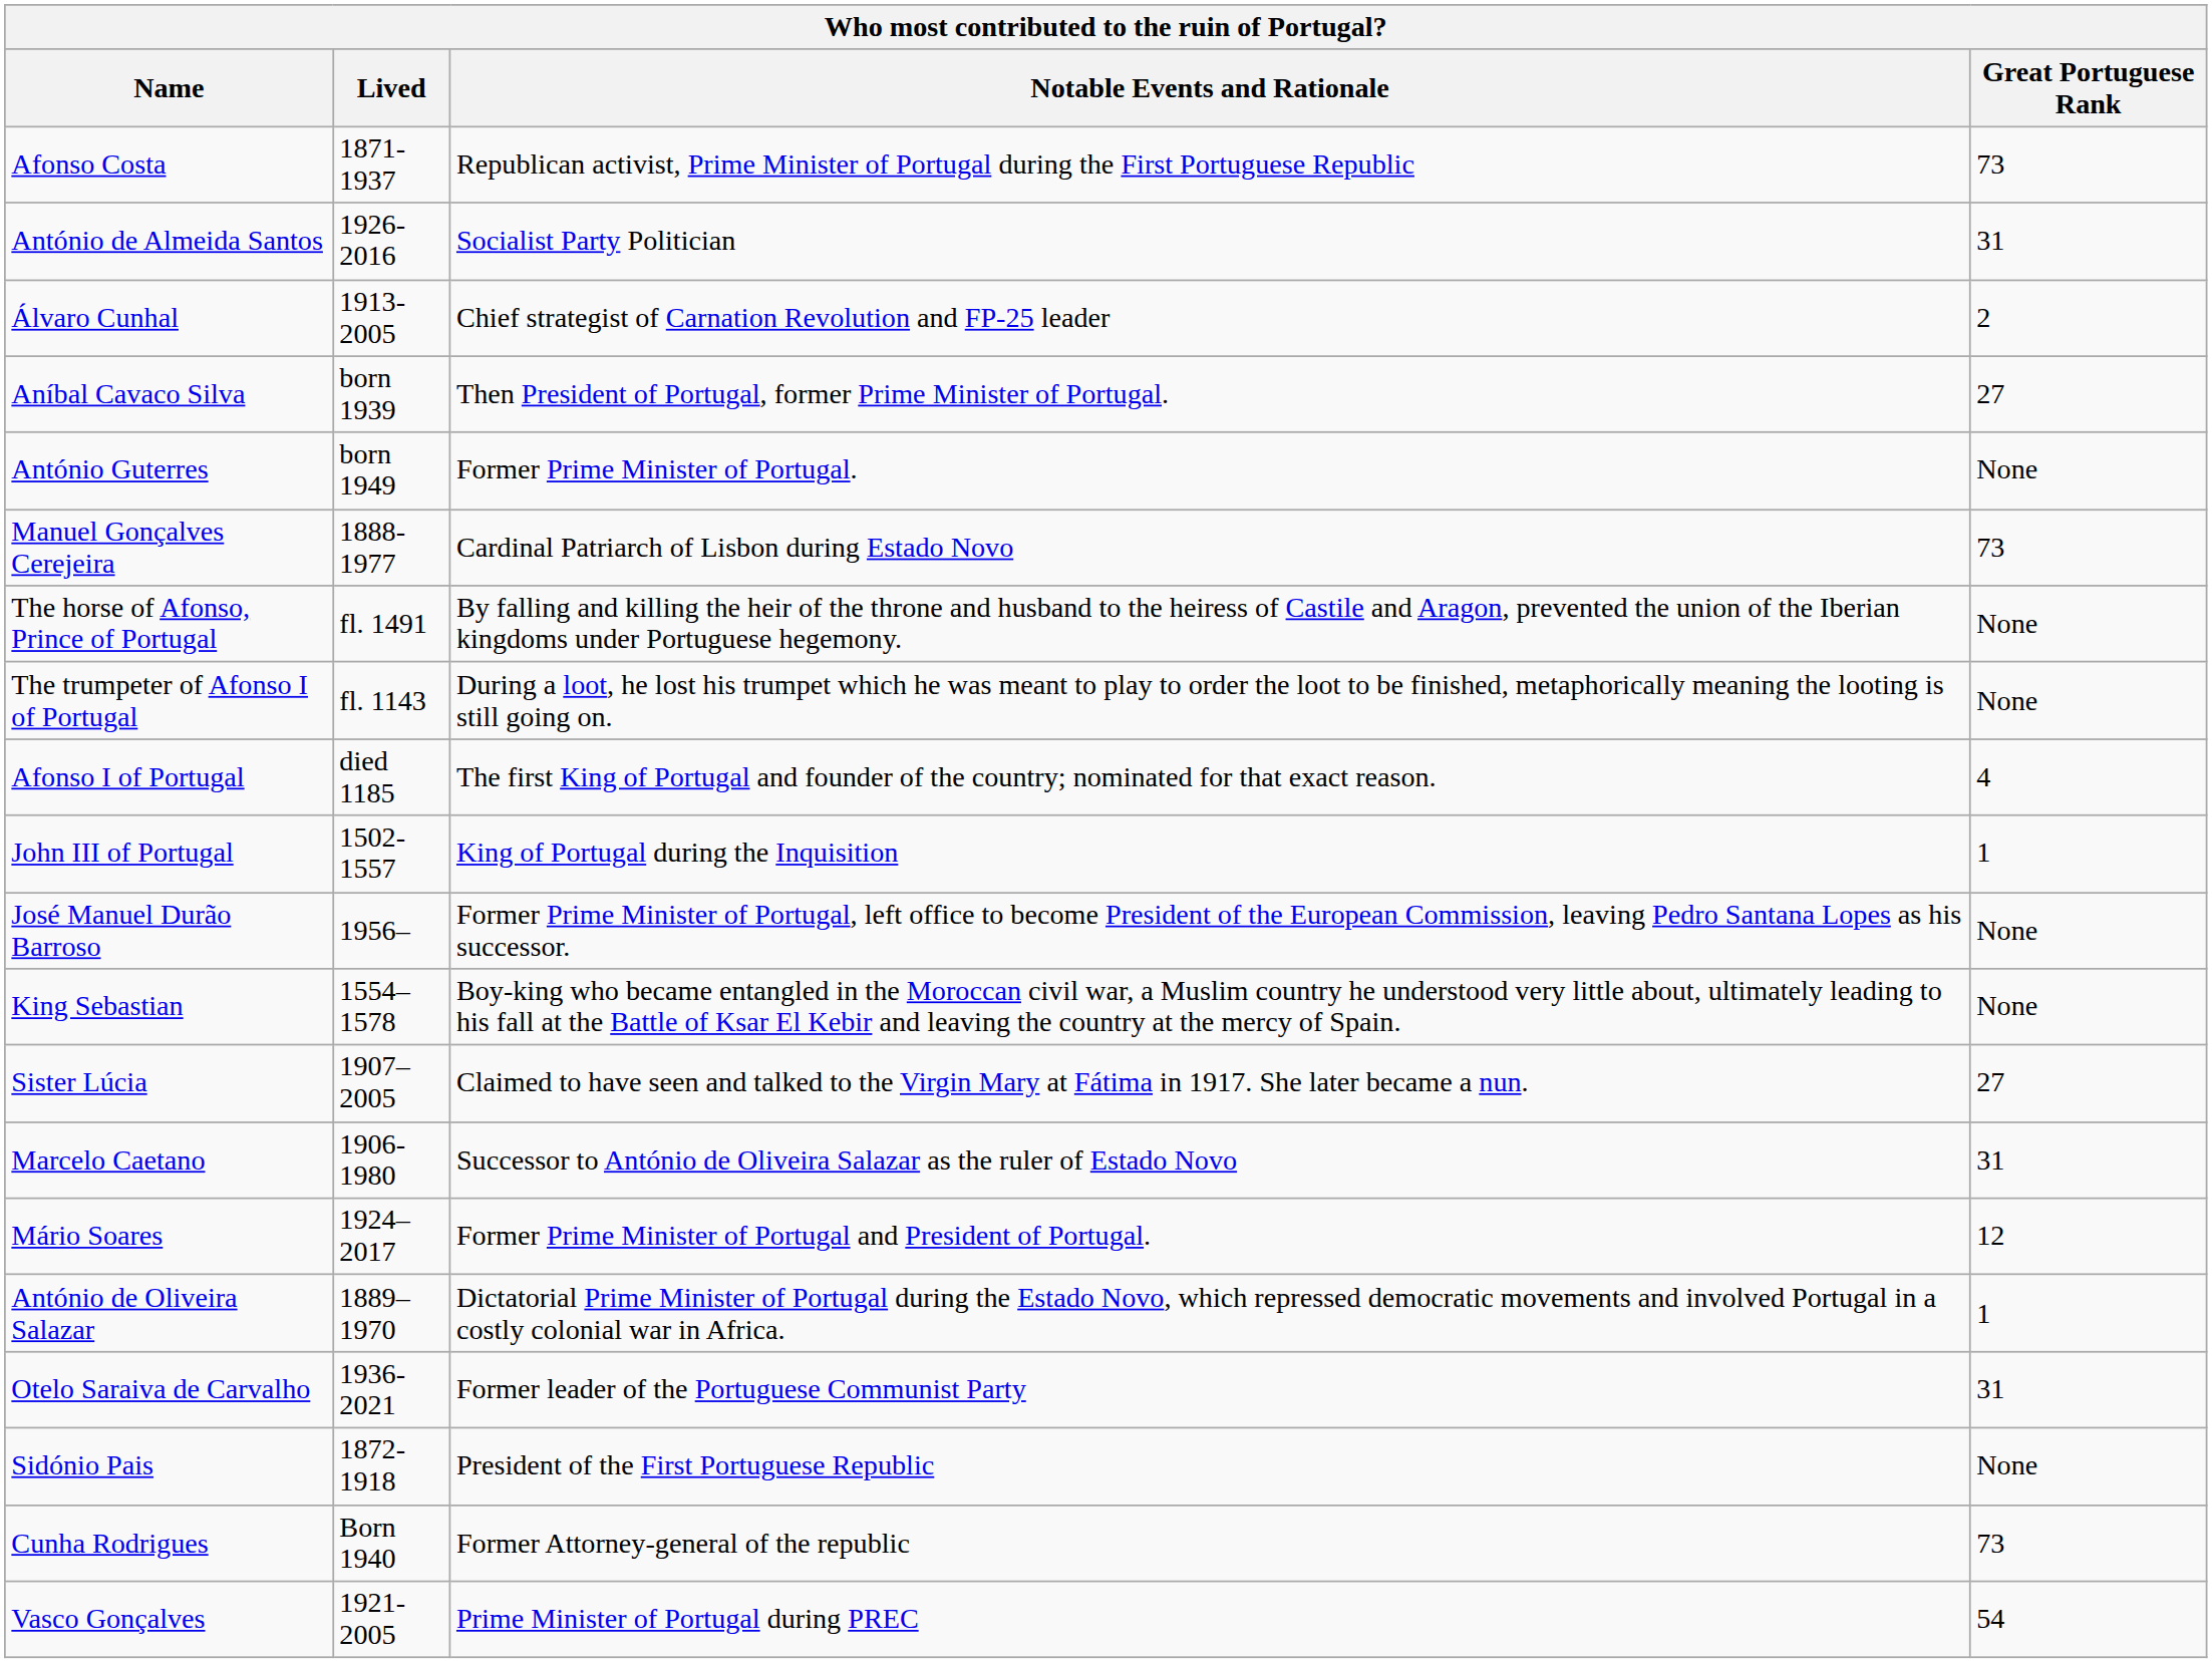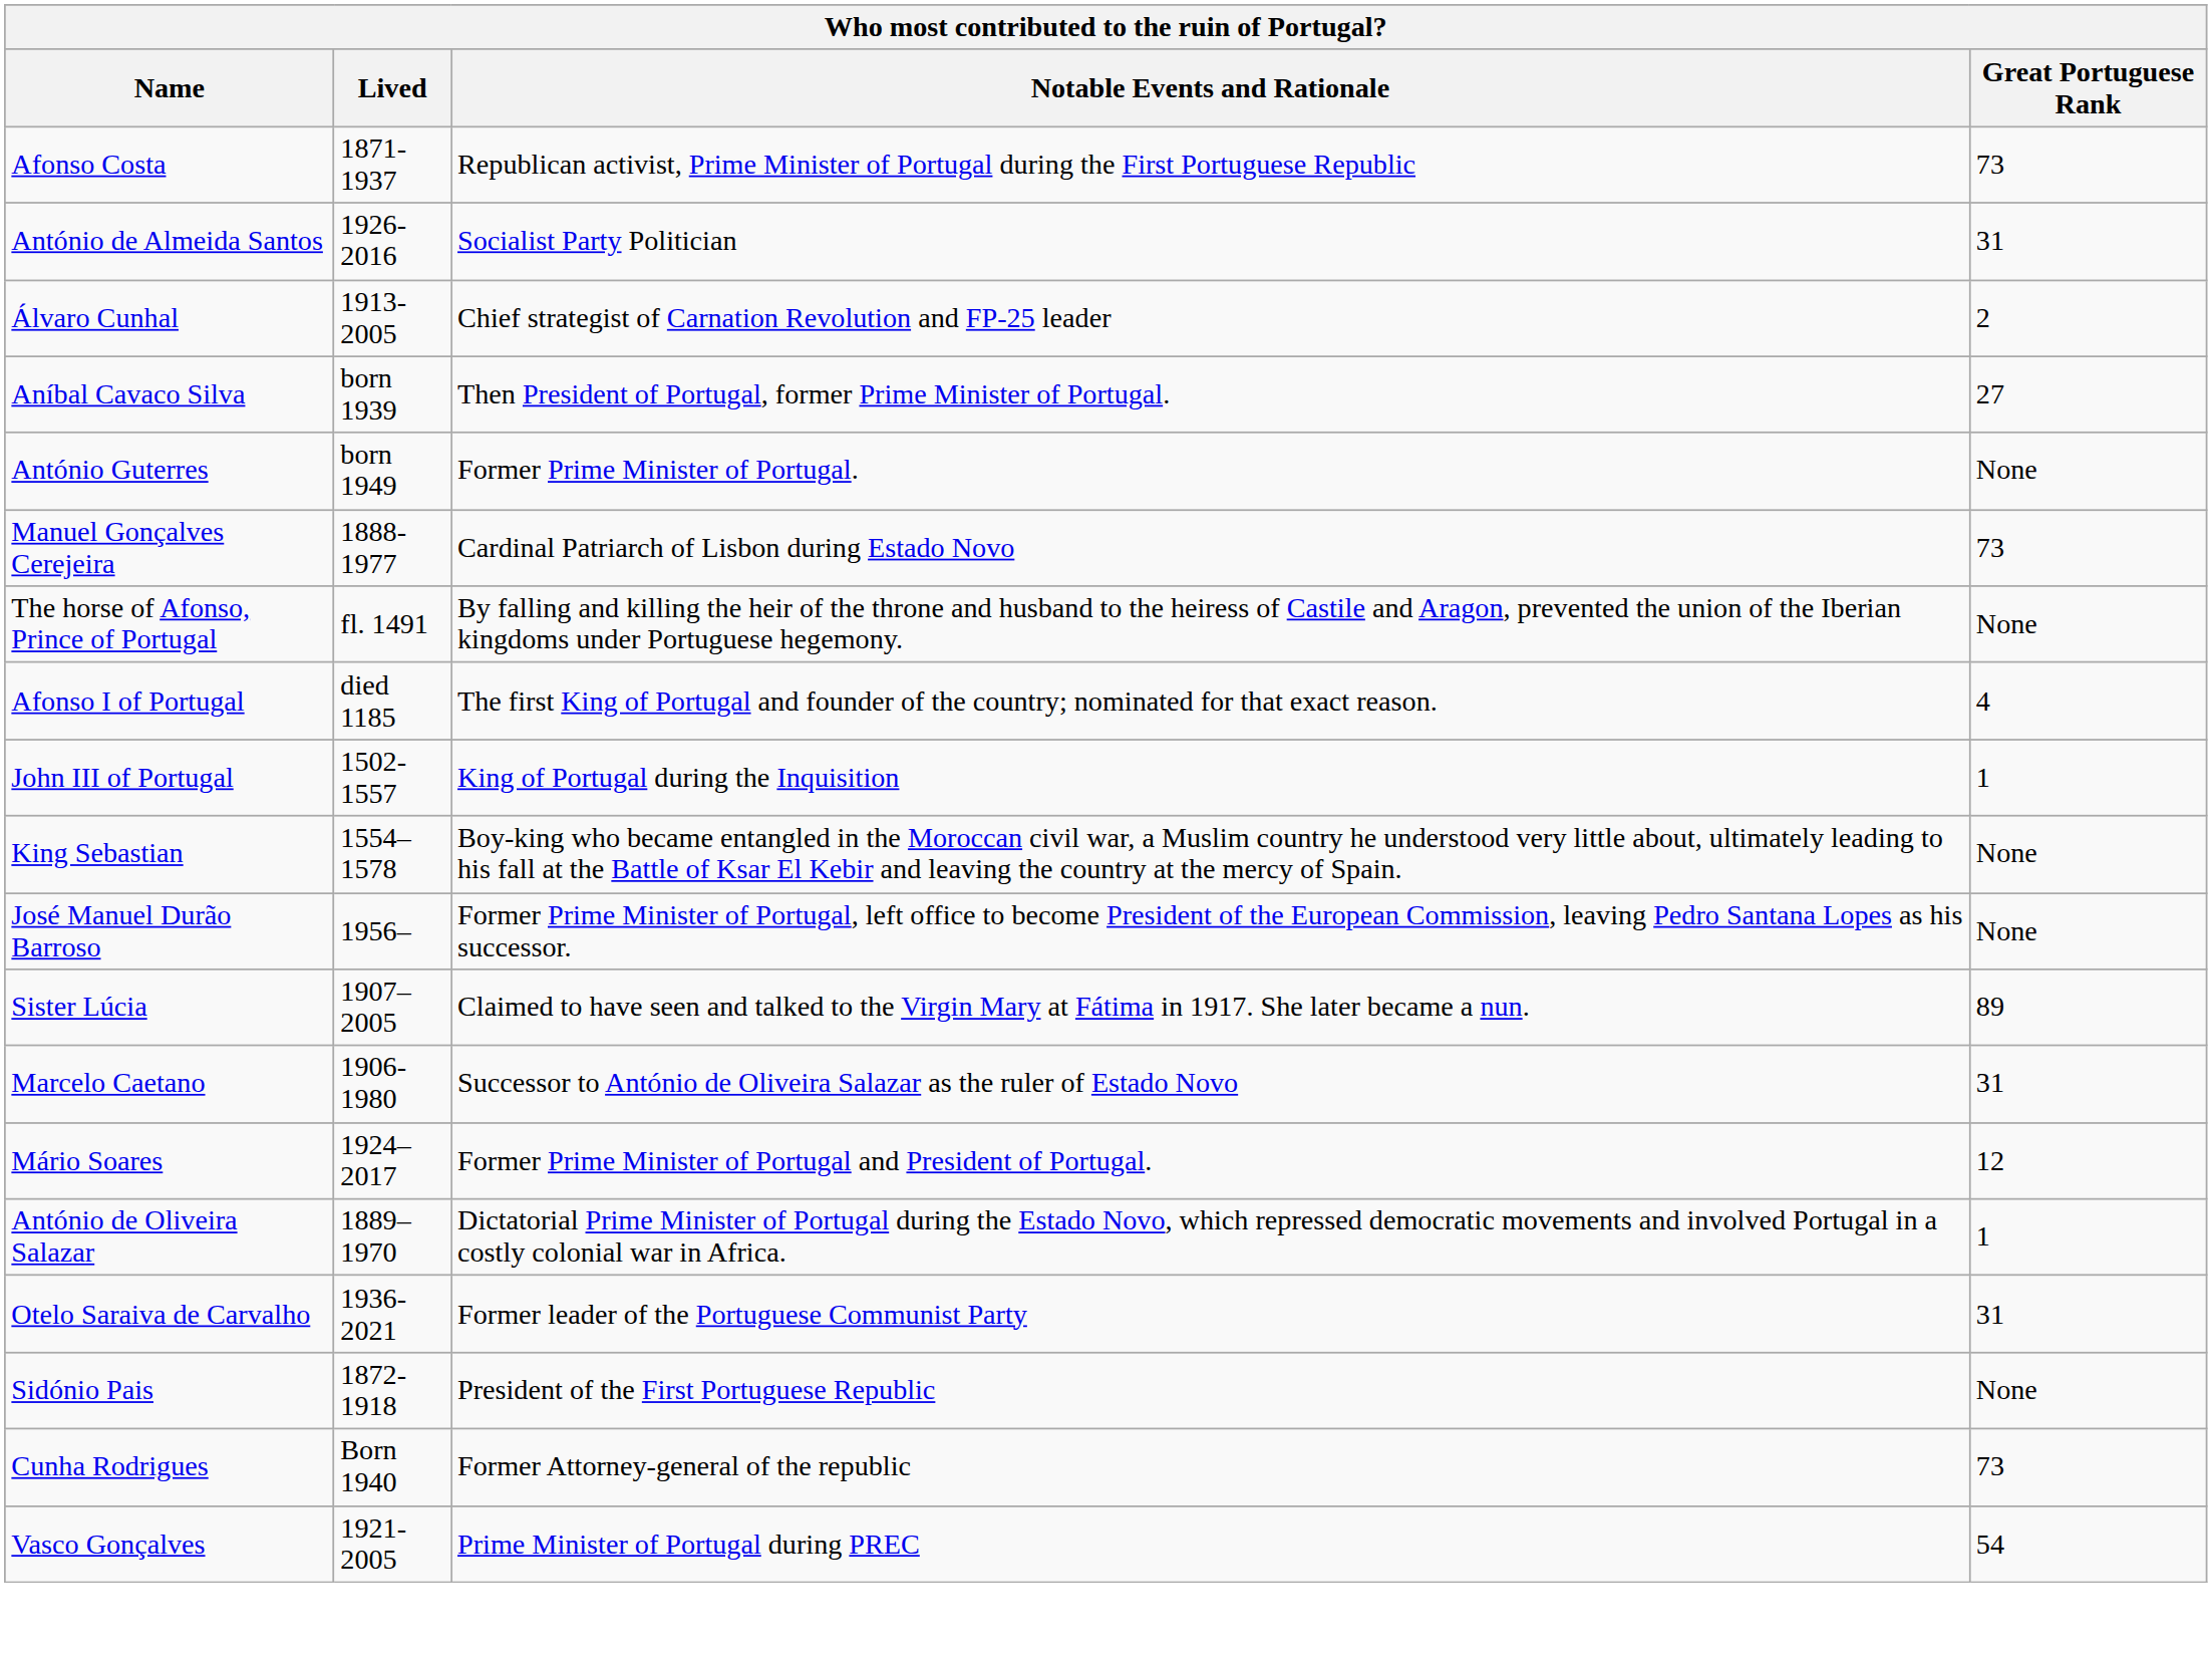- row: The trumpeter of Afonso I of Portugal | fl. 1143 | During a loot, he lost his trumpet which he was meant to play to order the loot to be finished, metaphorically meaning the looting is still going on. | None
rows swapped: King Sebastian <-> José Manuel Durão Barroso
Sister Lúcia | Great Portuguese Rank: 27 -> 89
